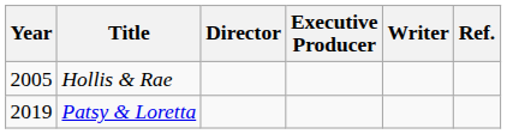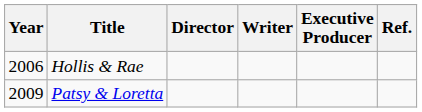columns swapped: Executive Producer <-> Writer
Hollis & Rae | Year: 2005 -> 2006
Patsy & Loretta | Year: 2019 -> 2009
